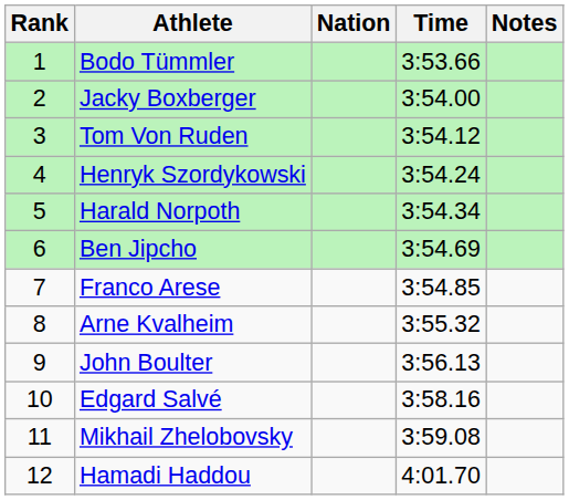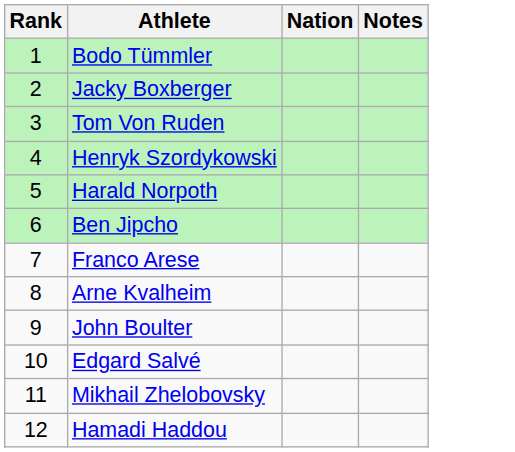- column: Time | 3:53.66 | 3:54.00 | 3:54.12 | 3:54.24 | 3:54.34 | 3:54.69 | 3:54.85 | 3:55.32 | 3:56.13 | 3:58.16 | 3:59.08 | 4:01.70
